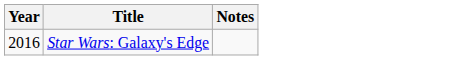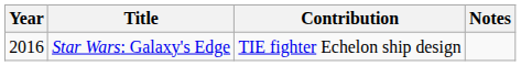+ column: Contribution | TIE fighter Echelon ship design
